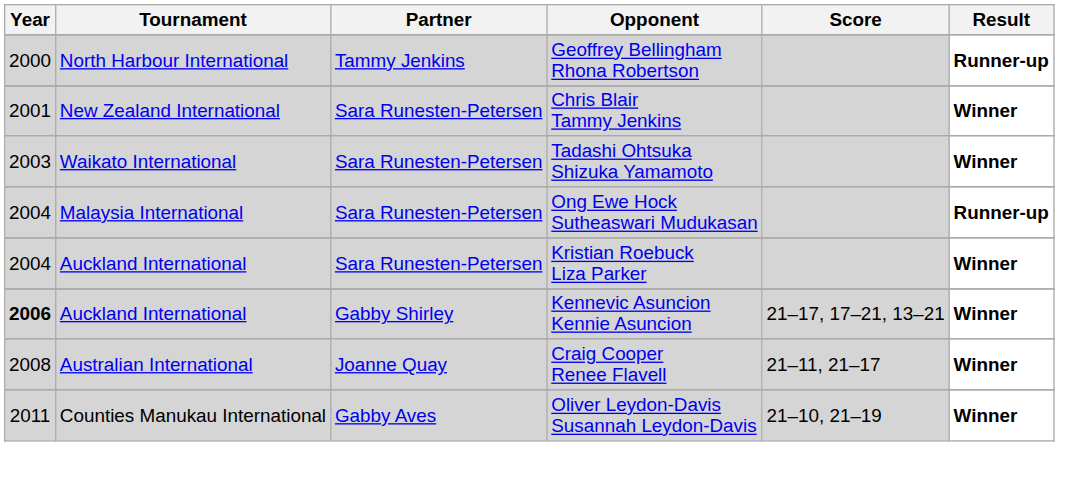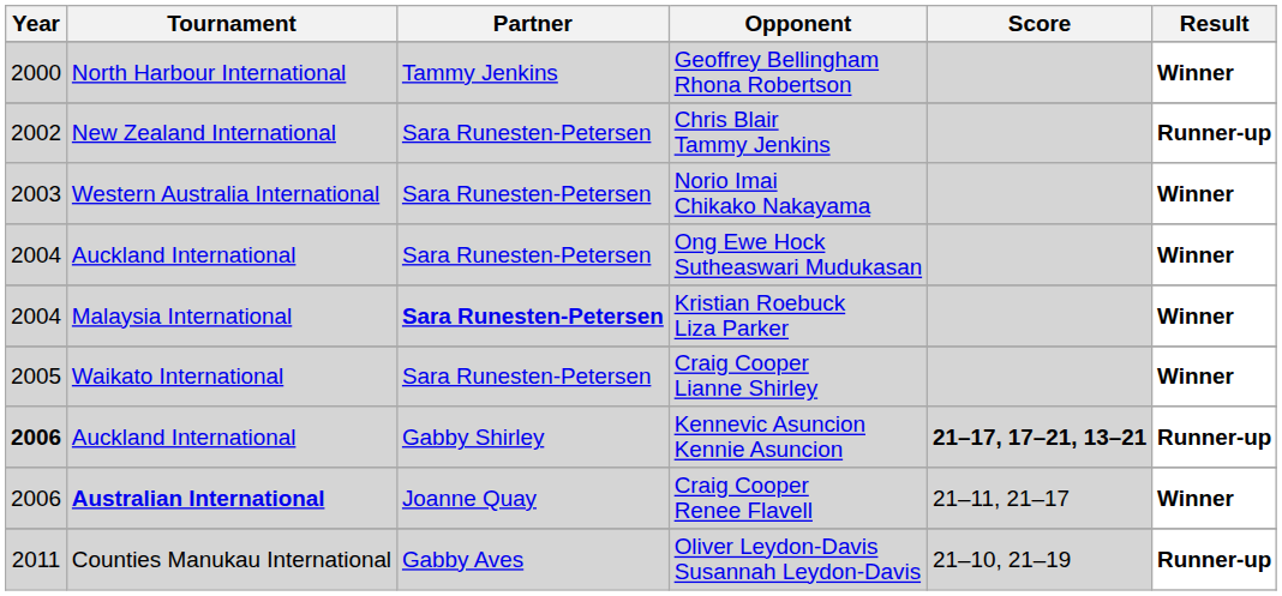Geoffrey Bellingham Rhona Robertson | Result: Runner-up -> Winner
Chris Blair Tammy Jenkins | Year: 2001 -> 2002
Chris Blair Tammy Jenkins | Result: Winner -> Runner-up
- row: 2003 | Waikato International | Sara Runesten-Petersen | Tadashi Ohtsuka Shizuka Yamamoto | Winner
+ row: 2003 | Western Australia International | Sara Runesten-Petersen | Norio Imai Chikako Nakayama | Winner
Ong Ewe Hock Sutheaswari Mudukasan | Tournament: Malaysia International -> Auckland International
Ong Ewe Hock Sutheaswari Mudukasan | Result: Runner-up -> Winner
Kristian Roebuck Liza Parker | Tournament: Auckland International -> Malaysia International
Kristian Roebuck Liza Parker | Partner: normal -> bold
+ row: 2005 | Waikato International | Sara Runesten-Petersen | Craig Cooper Lianne Shirley | Winner
Kennevic Asuncion Kennie Asuncion | Score: normal -> bold
Kennevic Asuncion Kennie Asuncion | Result: Winner -> Runner-up
Craig Cooper Renee Flavell | Year: 2008 -> 2006
Craig Cooper Renee Flavell | Tournament: normal -> bold
Oliver Leydon-Davis Susannah Leydon-Davis | Result: Winner -> Runner-up
